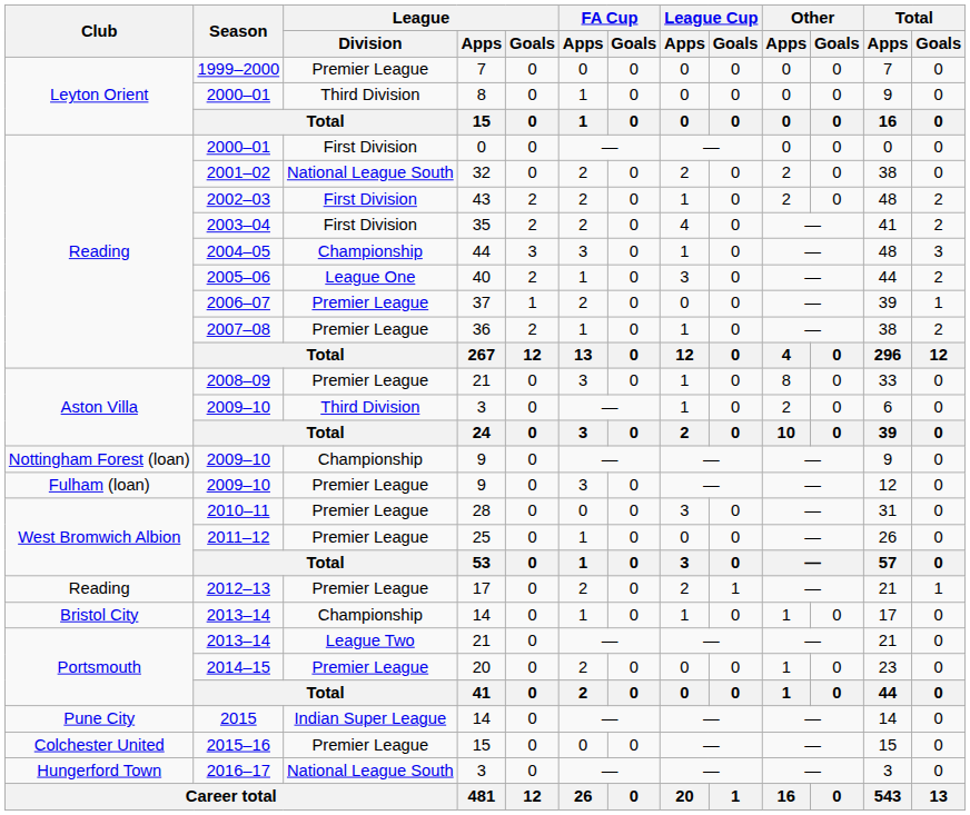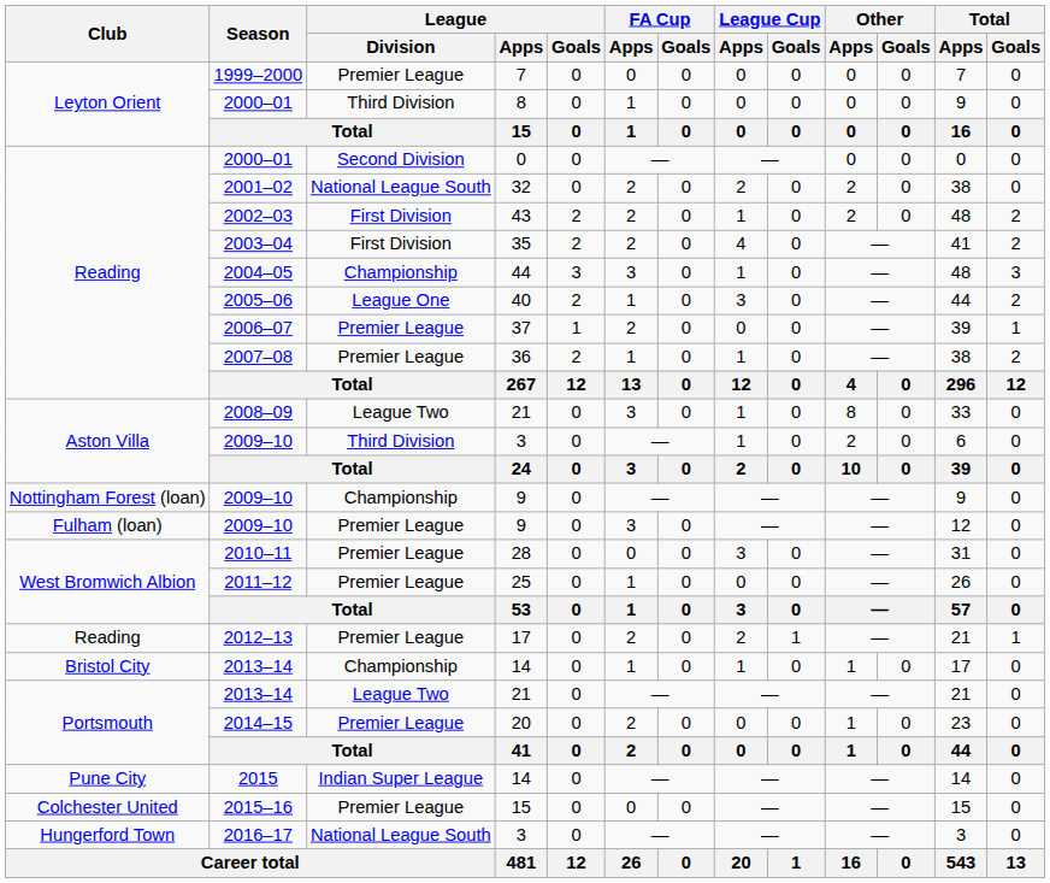Reading / 2000–01 | League / Division: First Division -> Second Division
2008–09 | League / Division: Premier League -> League Two
